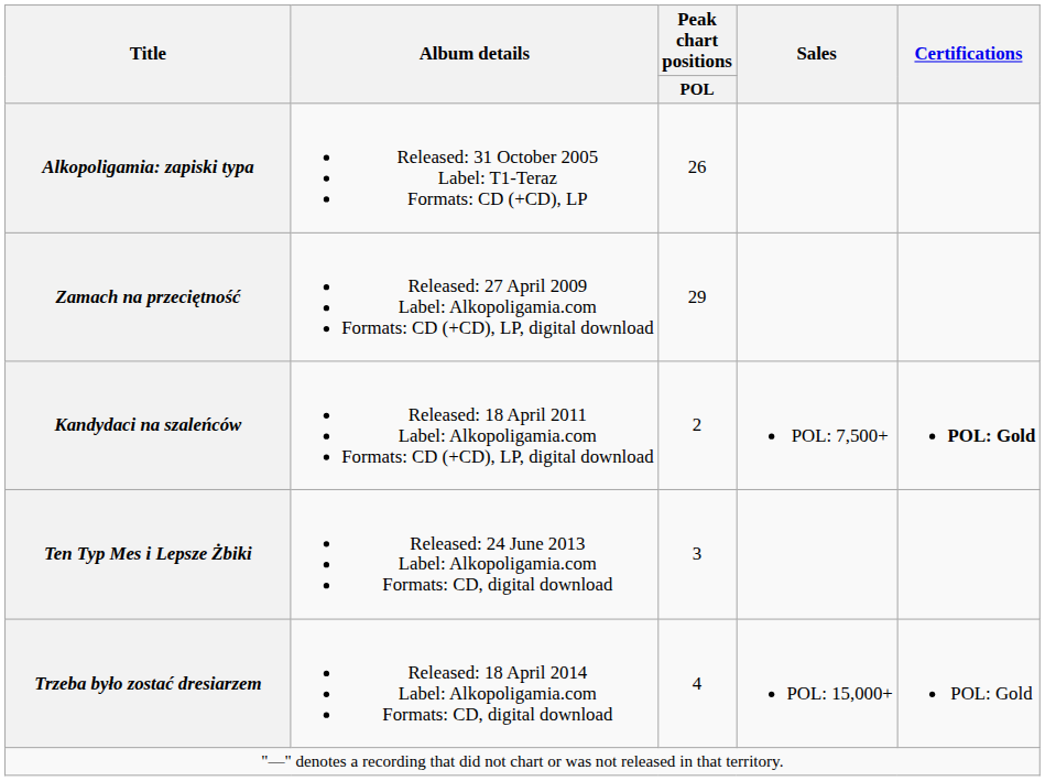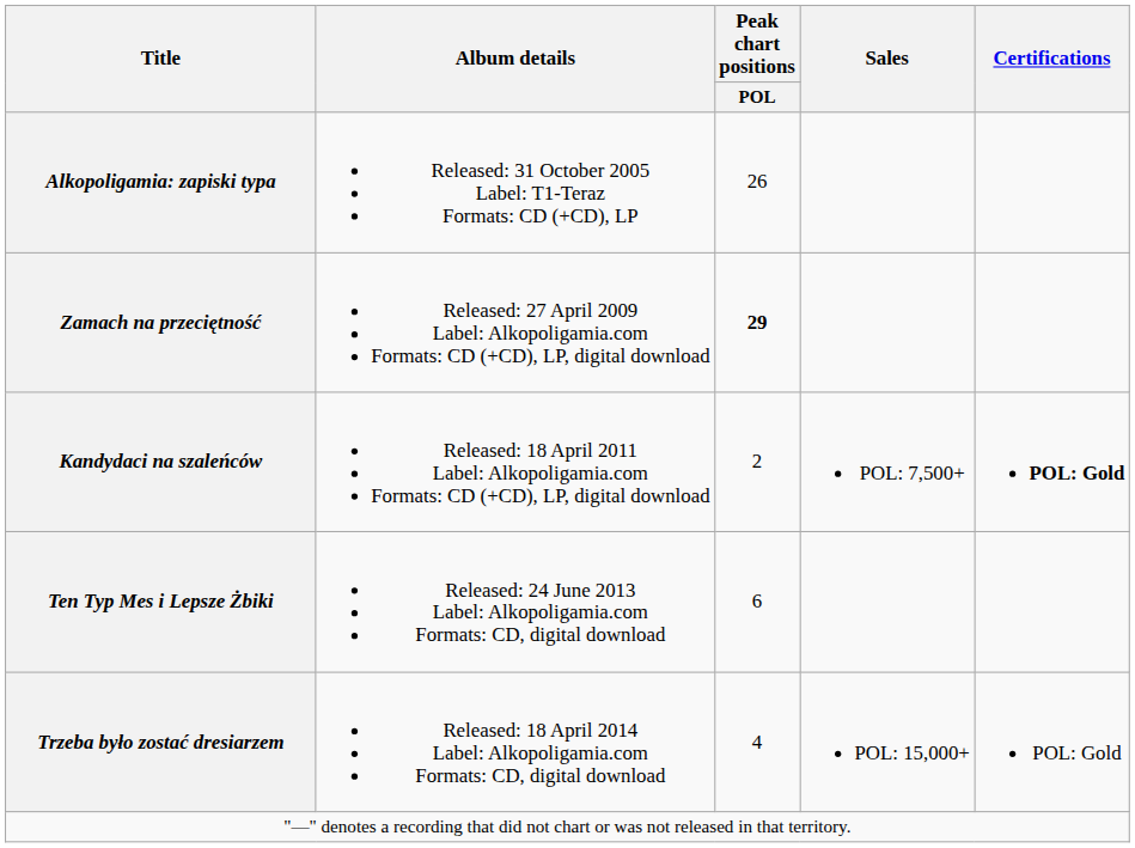Zamach na przeciętność | Peak chart positions / POL: normal -> bold
Ten Typ Mes i Lepsze Żbiki | Peak chart positions / POL: 3 -> 6
